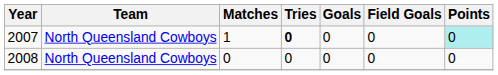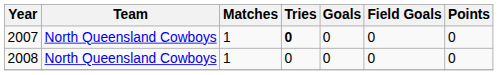2007 | Points: paleturquoise background -> no background
2008 | Matches: 0 -> 1
